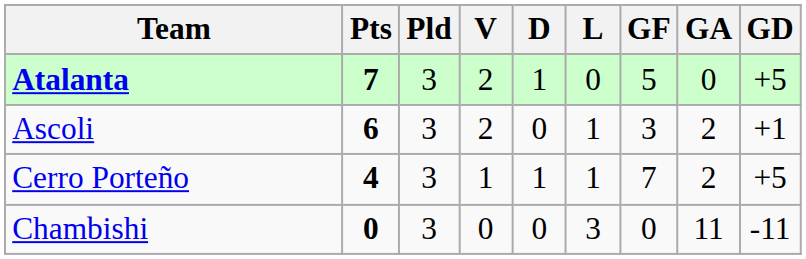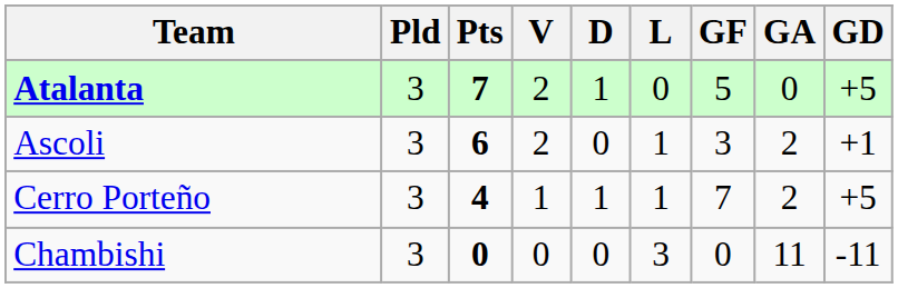columns swapped: Pts <-> Pld
